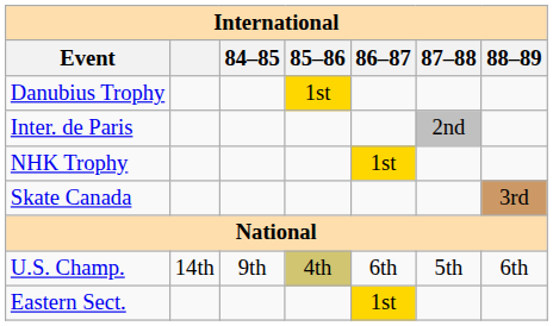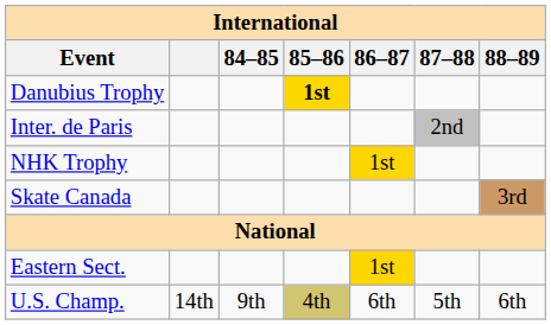Danubius Trophy | 85–86: normal -> bold
rows swapped: U.S. Champ. <-> Eastern Sect.
